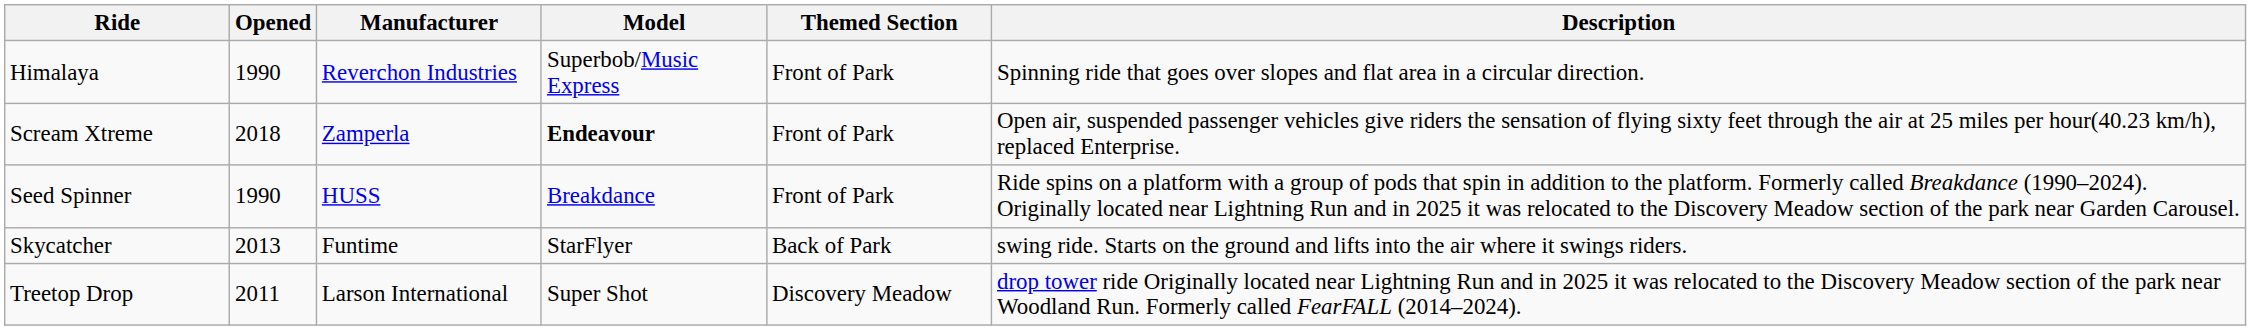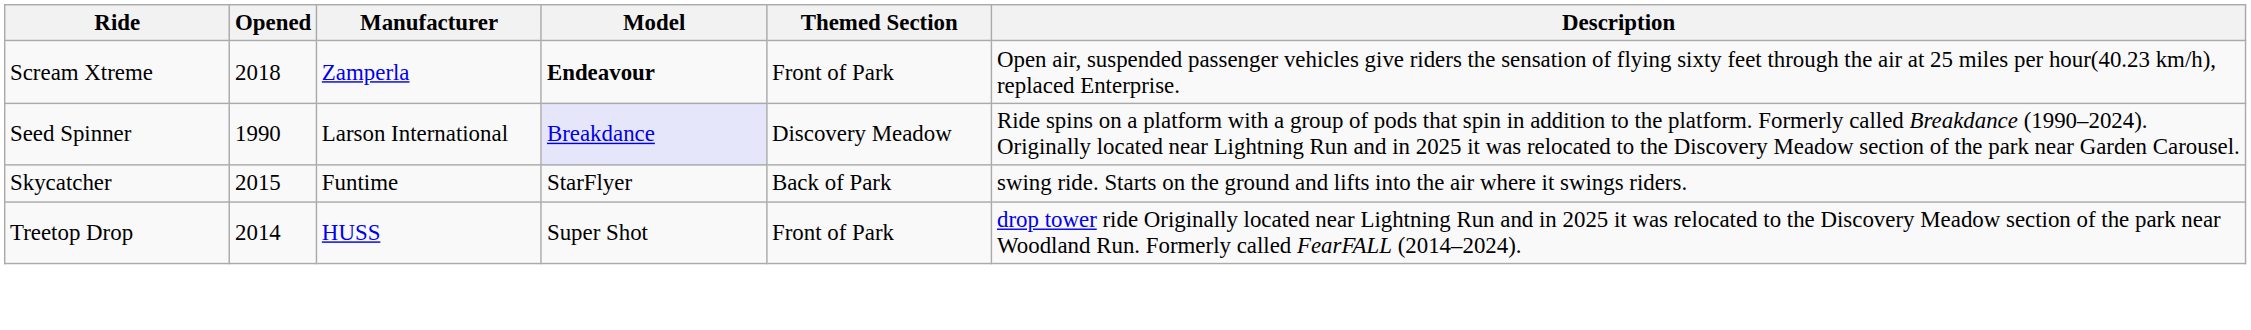- row: Himalaya | 1990 | Reverchon Industries | Superbob/Music Express | Front of Park | Spinning ride that goes over slopes and flat area in a circular direction.
Seed Spinner | Manufacturer: HUSS -> Larson International
Seed Spinner | Model: no background -> lavender background
Seed Spinner | Themed Section: Front of Park -> Discovery Meadow
Skycatcher | Opened: 2013 -> 2015
Treetop Drop | Opened: 2011 -> 2014
Treetop Drop | Manufacturer: Larson International -> HUSS
Treetop Drop | Themed Section: Discovery Meadow -> Front of Park
